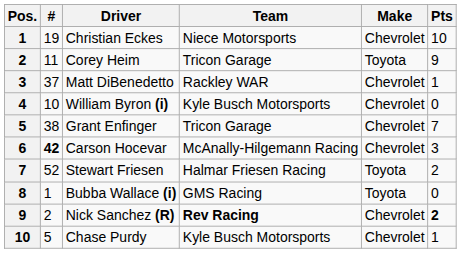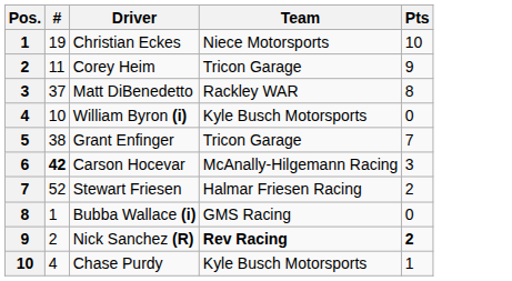- column: Make | Chevrolet | Toyota | Chevrolet | Chevrolet | Chevrolet | Chevrolet | Toyota | Toyota | Chevrolet | Chevrolet
Matt DiBenedetto | Pts: 1 -> 8
Chase Purdy | #: 5 -> 4
